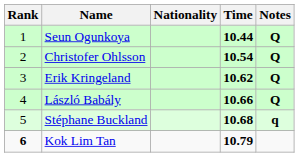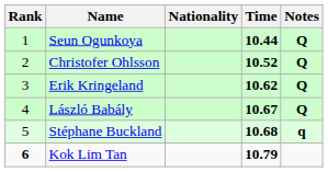Christofer Ohlsson | Time: 10.54 -> 10.52
László Babály | Time: 10.66 -> 10.67
